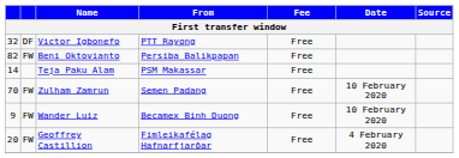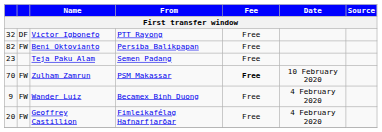Teja Paku Alam | column 1: 14 -> 23
Teja Paku Alam | From: PSM Makassar -> Semen Padang
Zulham Zamrun | From: Semen Padang -> PSM Makassar
Zulham Zamrun | Fee: normal -> bold
Wander Luiz | Date: 10 February 2020 -> 4 February 2020
